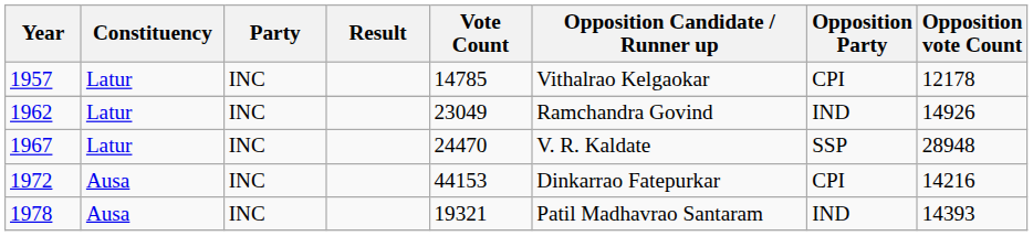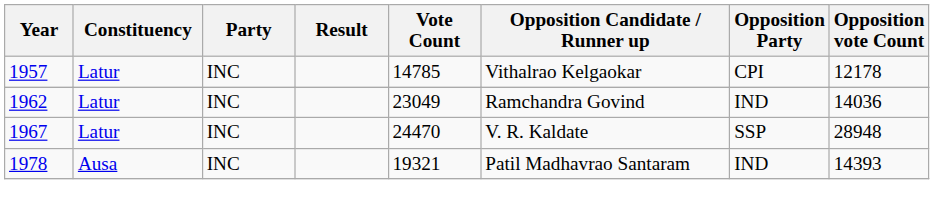1962 | Opposition vote Count: 14926 -> 14036
- row: 1972 | Ausa | INC | 44153 | Dinkarrao Fatepurkar | CPI | 14216
